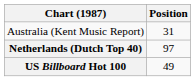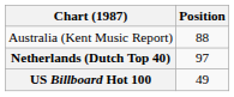Australia (Kent Music Report) | Position: 31 -> 88
